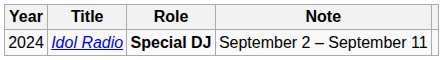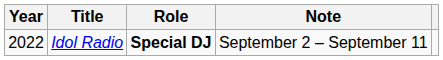Idol Radio | Year: 2024 -> 2022
